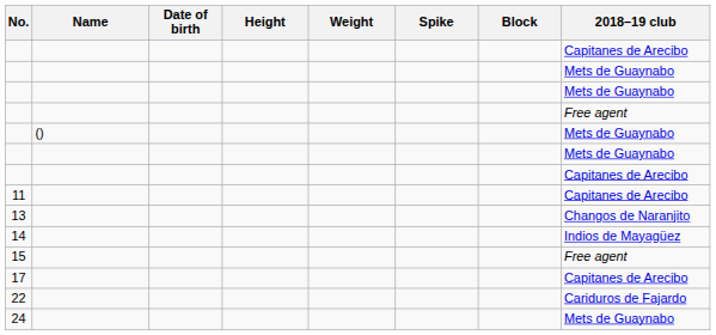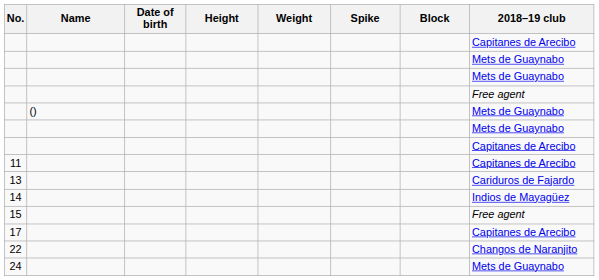13 | 2018–19 club: Changos de Naranjito -> Cariduros de Fajardo
22 | 2018–19 club: Cariduros de Fajardo -> Changos de Naranjito
